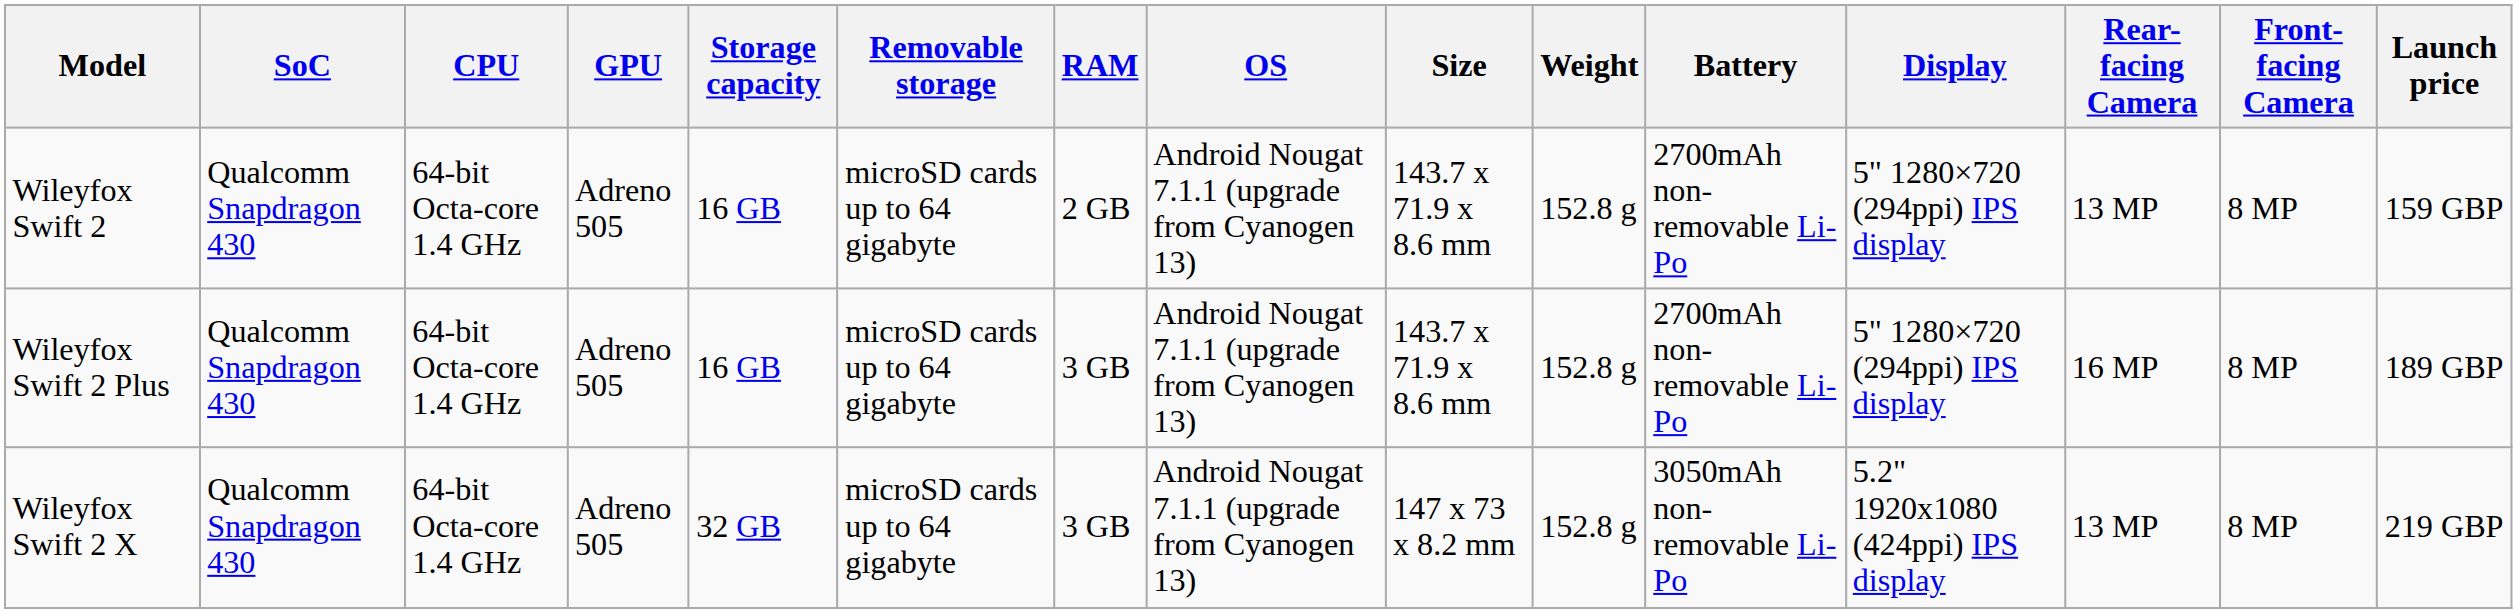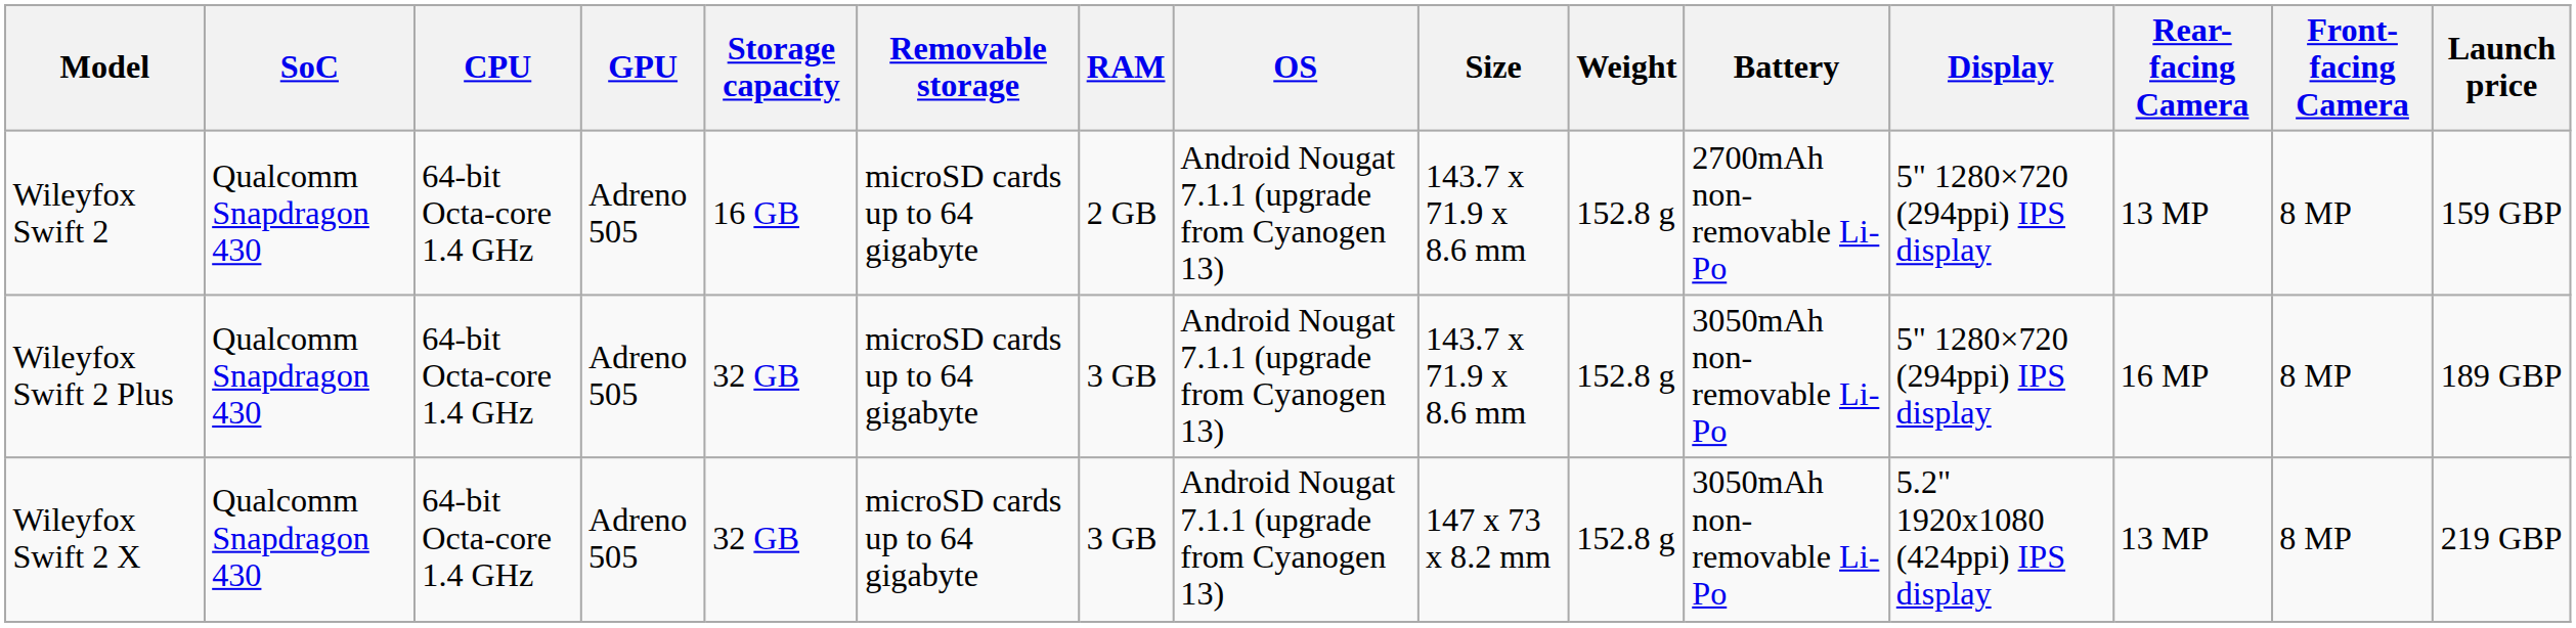Wileyfox Swift 2 Plus | Storage capacity: 16 GB -> 32 GB
Wileyfox Swift 2 Plus | Battery: 2700mAh non-removable Li-Po -> 3050mAh non-removable Li-Po
